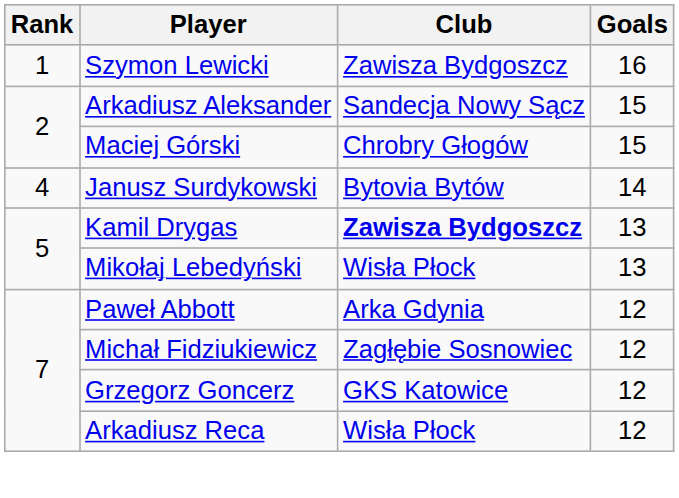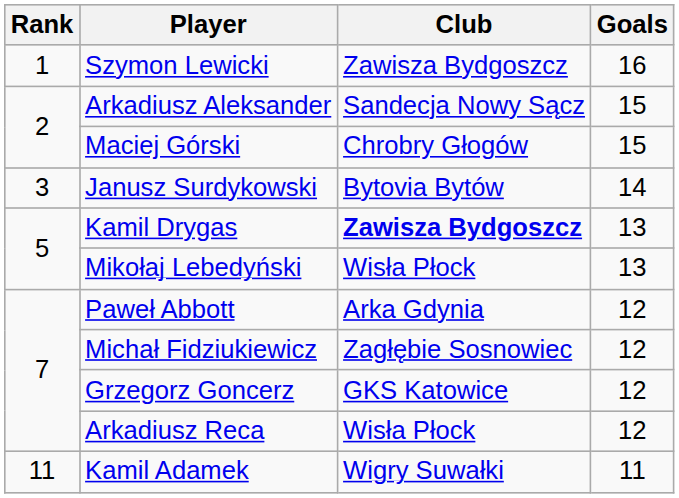Janusz Surdykowski | Rank: 4 -> 3
+ row: 11 | Kamil Adamek | Wigry Suwałki | 11
